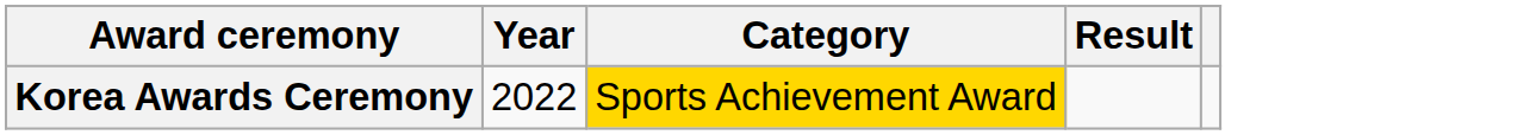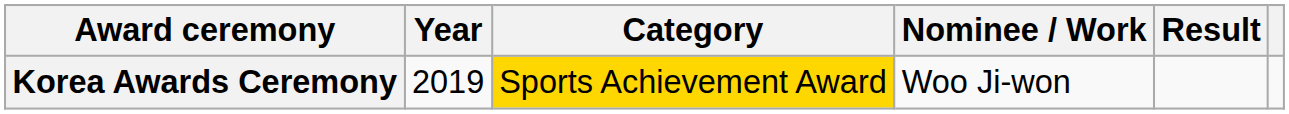+ column: Nominee / Work | Woo Ji-won
Korea Awards Ceremony | Year: 2022 -> 2019
